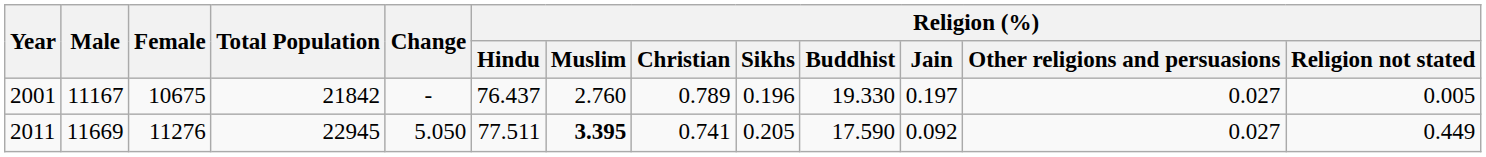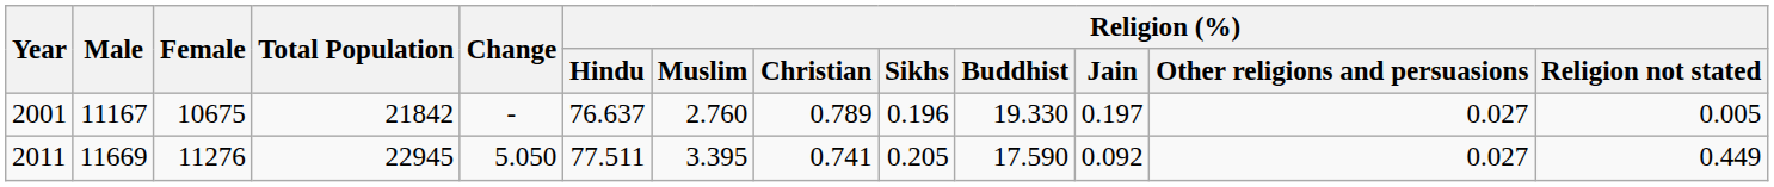2001 | Religion (%) / Hindu: 76.437 -> 76.637
2011 | Religion (%) / Muslim: bold -> normal
